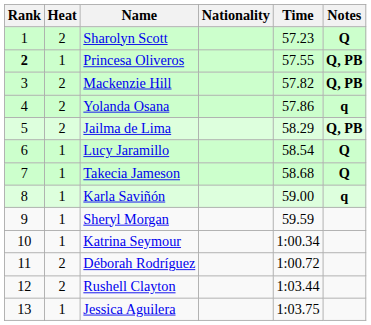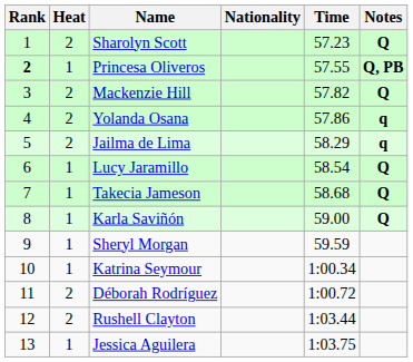Mackenzie Hill | Notes: Q, PB -> Q
Jailma de Lima | Notes: Q, PB -> q
Karla Saviñón | Notes: q -> Q
